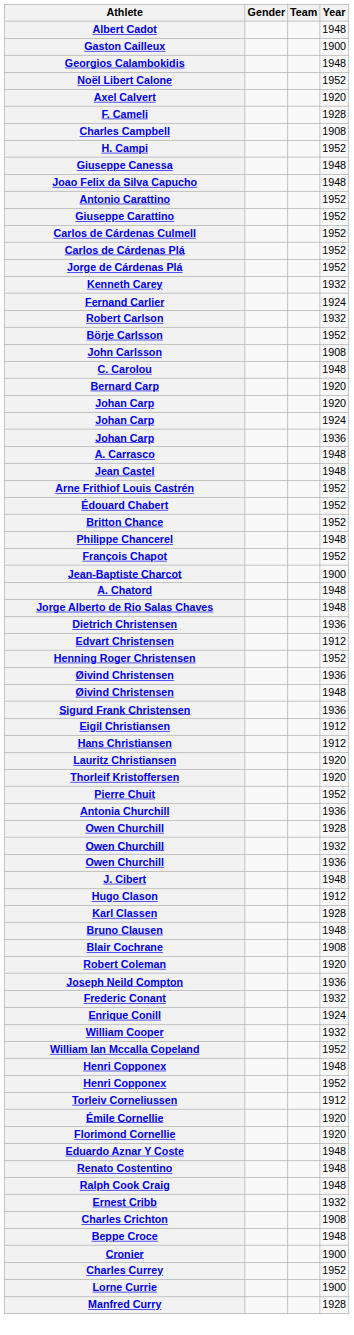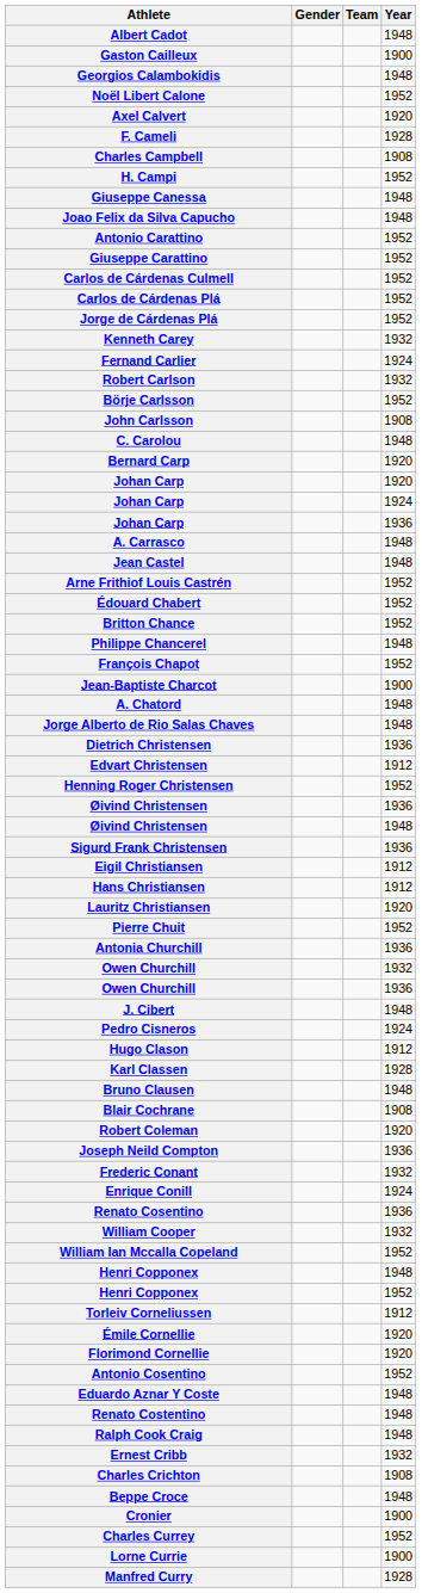- row: Thorleif Kristoffersen | 1920
- row: Owen Churchill | 1928
+ row: Pedro Cisneros | 1924
+ row: Renato Cosentino | 1936
+ row: Antonio Cosentino | 1952
